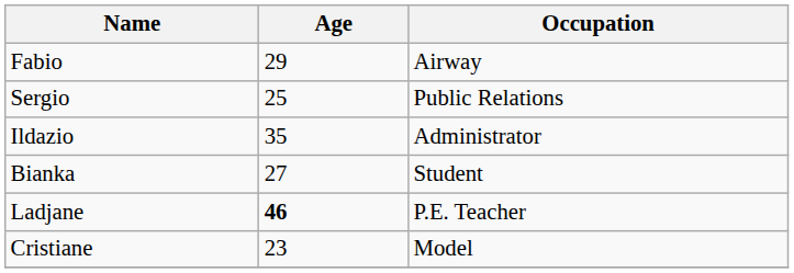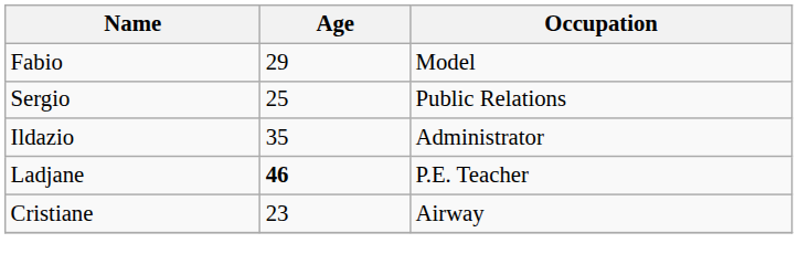Fabio | Occupation: Airway -> Model
- row: Bianka | 27 | Student
Cristiane | Occupation: Model -> Airway
